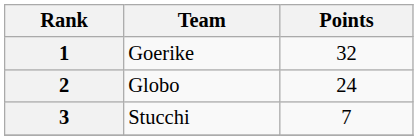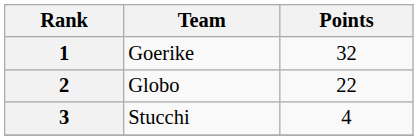2 | Points: 24 -> 22
3 | Points: 7 -> 4
